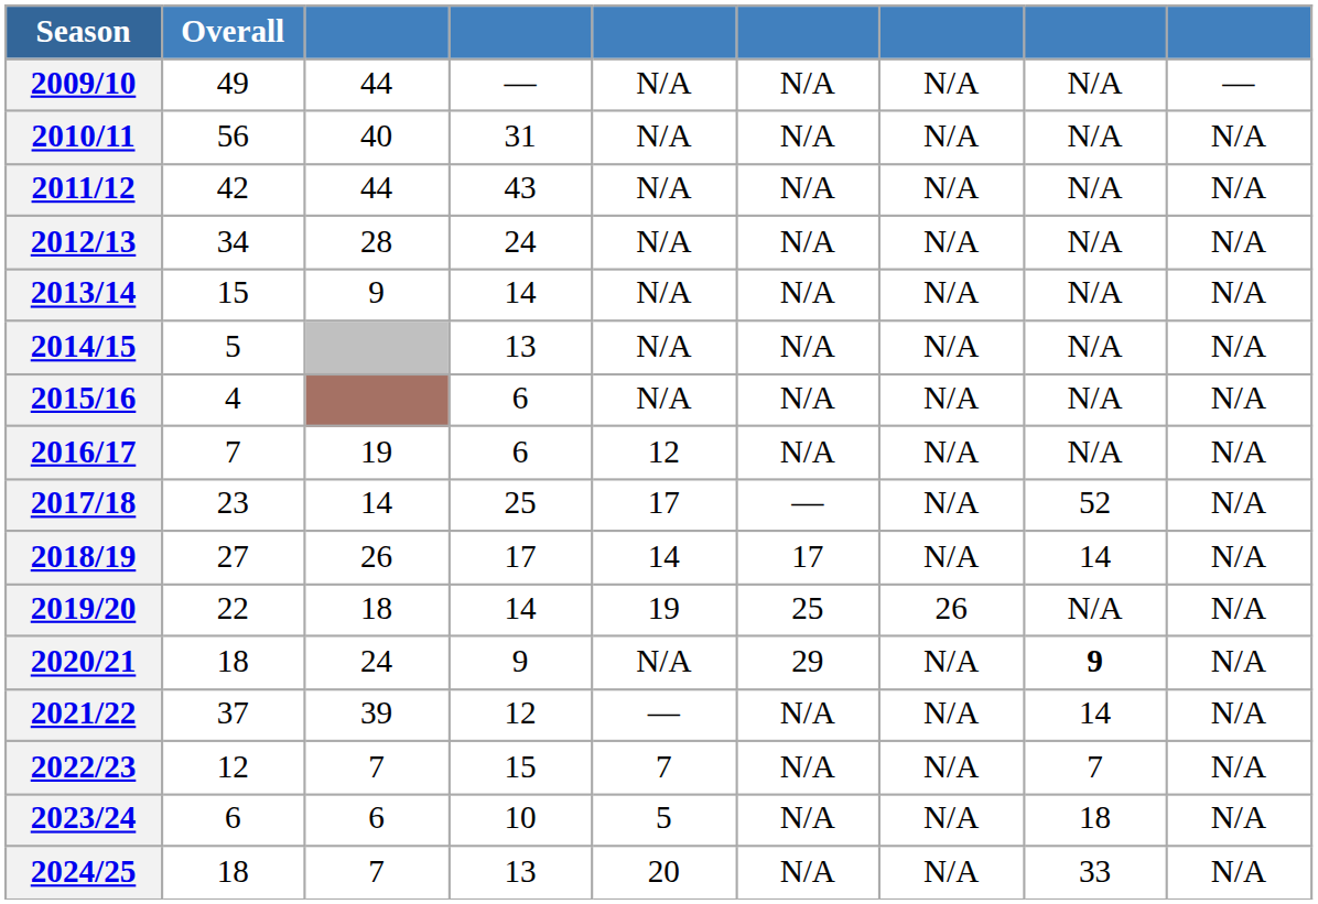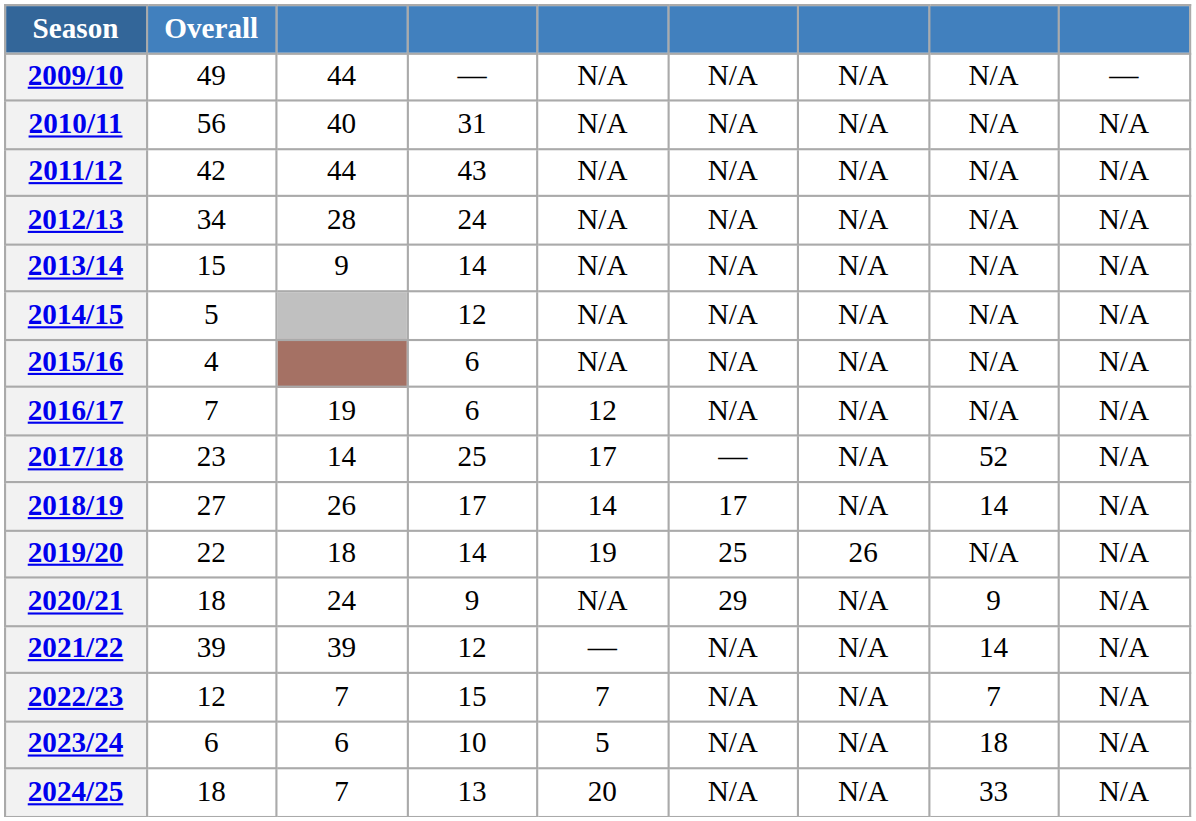2014/15 | column 4: 13 -> 12
2020/21 | column 8: bold -> normal
2021/22 | Overall: 37 -> 39
